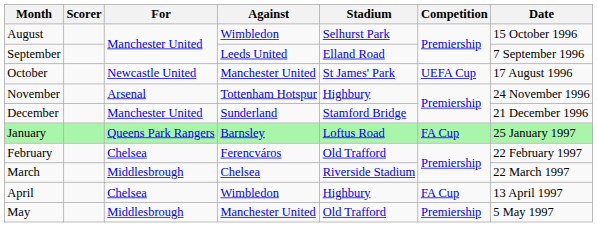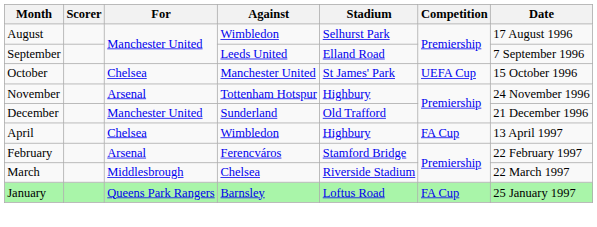August | Date: 15 October 1996 -> 17 August 1996
October | For: Newcastle United -> Chelsea
October | Date: 17 August 1996 -> 15 October 1996
December | Stadium: Stamford Bridge -> Old Trafford
rows swapped: January <-> April
February | For: Chelsea -> Arsenal
February | Stadium: Old Trafford -> Stamford Bridge
- row: May | Middlesbrough | Manchester United | Old Trafford | Premiership | 5 May 1997
